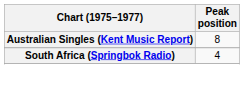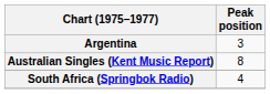+ row: Argentina | 3
